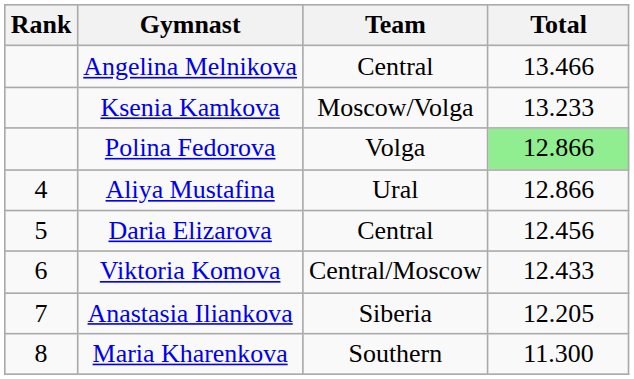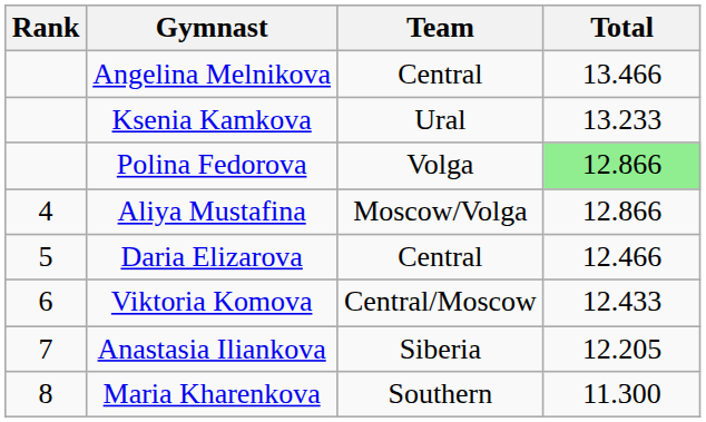Ksenia Kamkova | Team: Moscow/Volga -> Ural
Aliya Mustafina | Team: Ural -> Moscow/Volga
Daria Elizarova | Total: 12.456 -> 12.466
